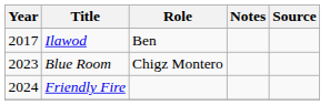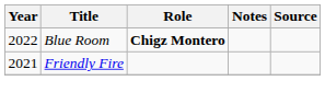- row: 2017 | Ilawod | Ben
Blue Room | Year: 2023 -> 2022
Blue Room | Role: normal -> bold
Friendly Fire | Year: 2024 -> 2021
